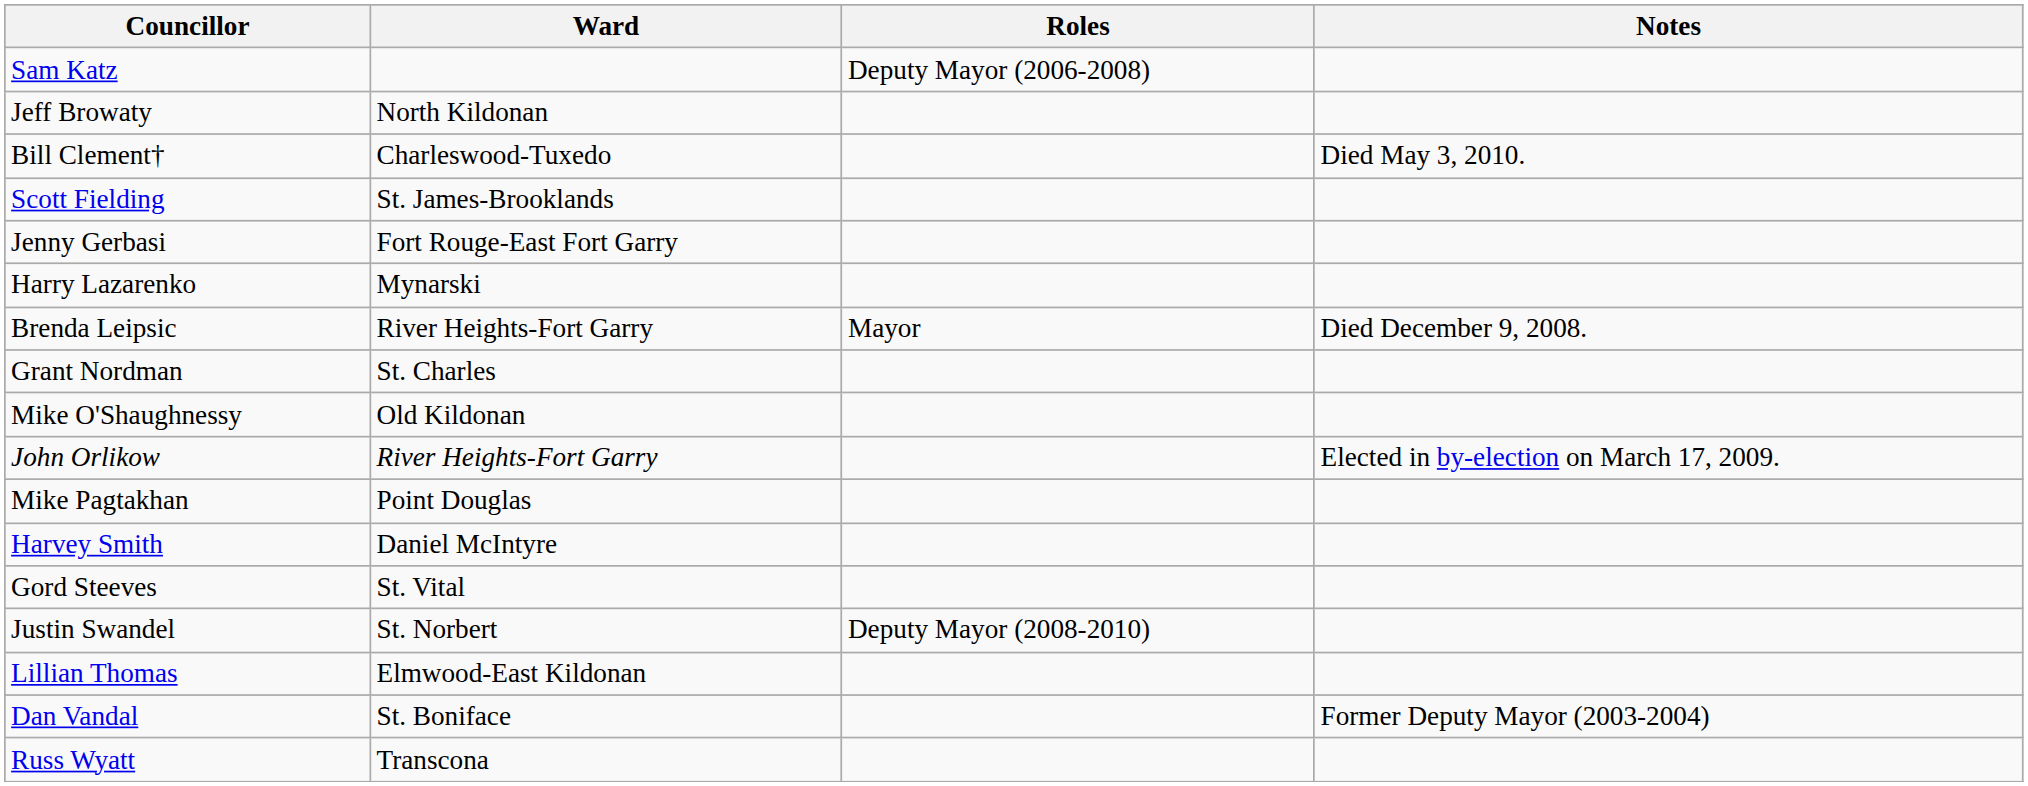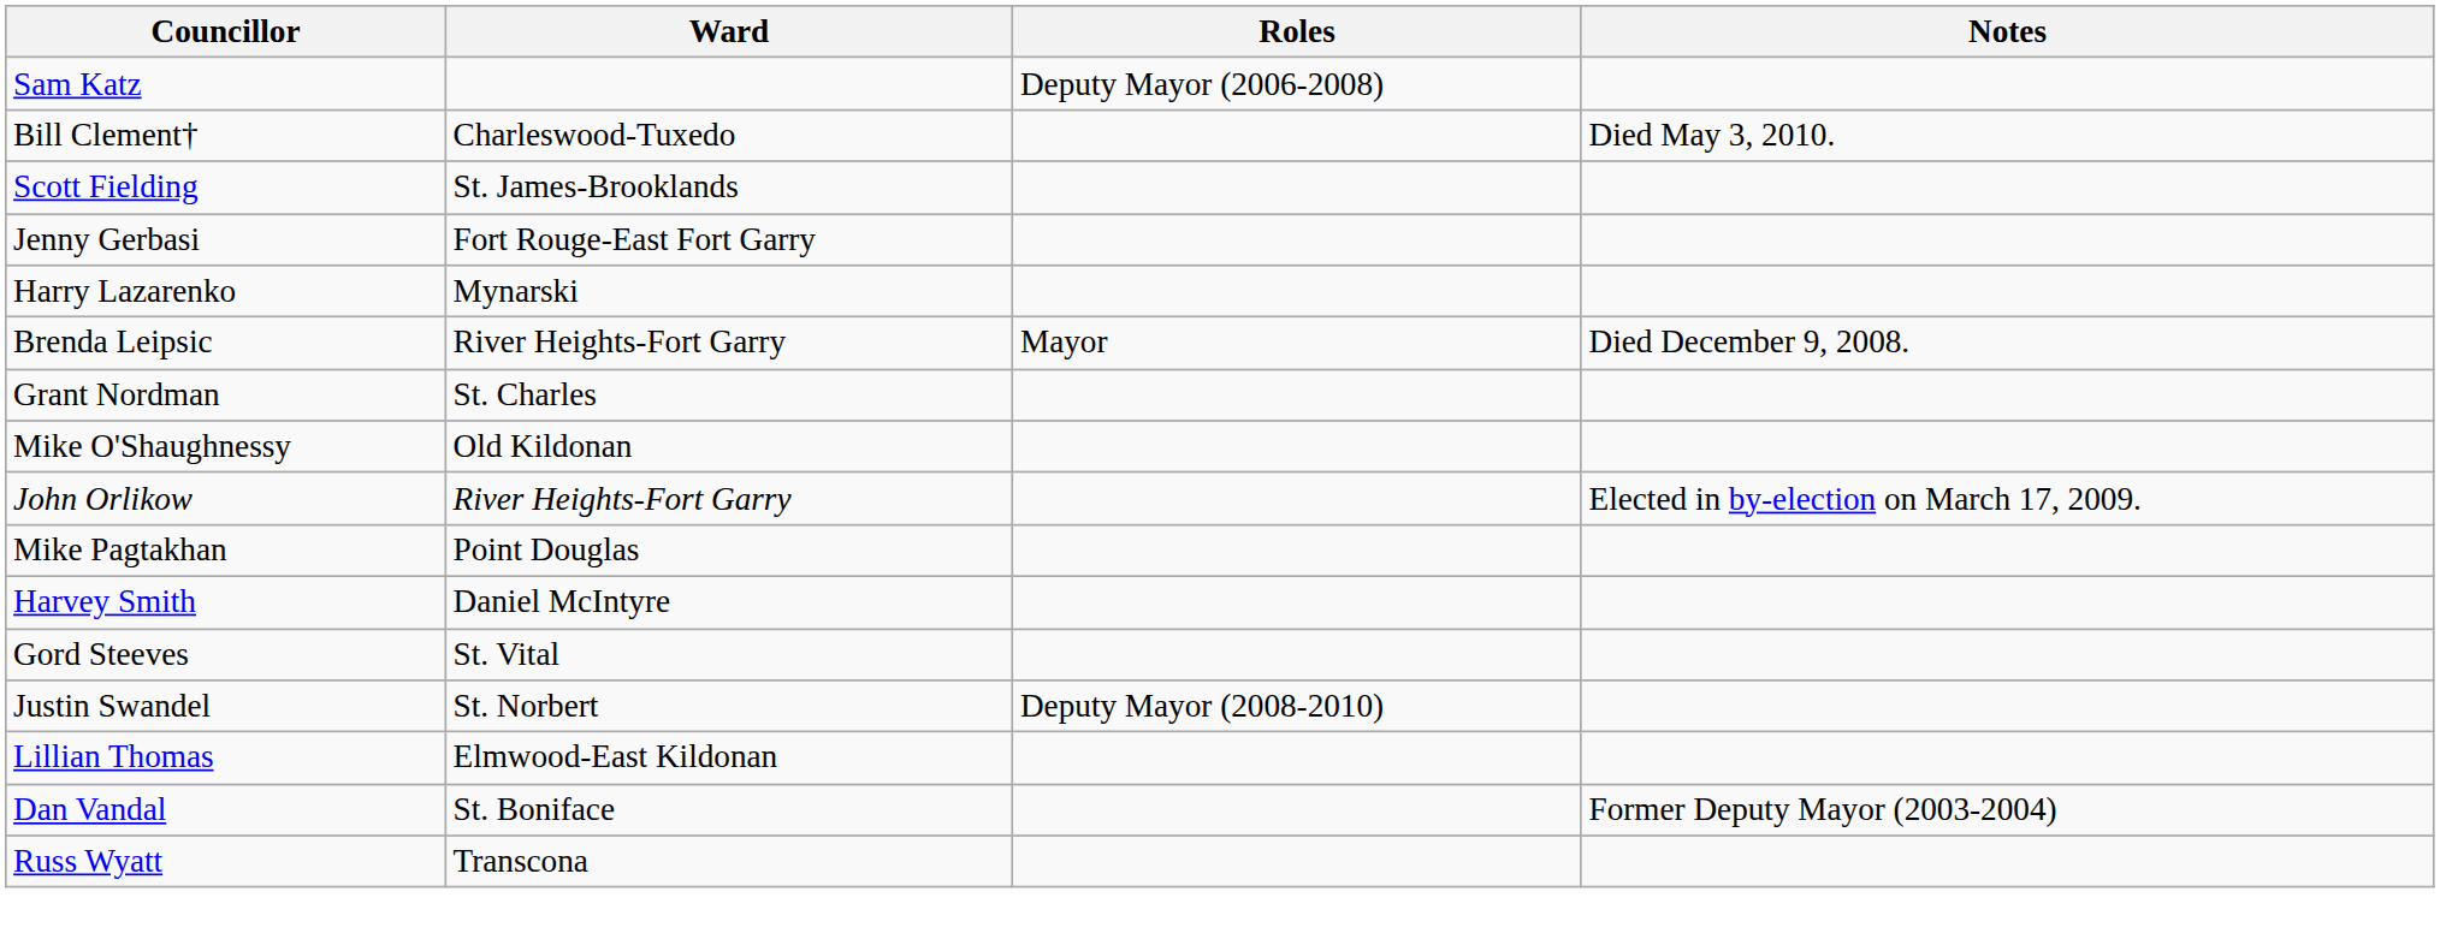- row: Jeff Browaty | North Kildonan
